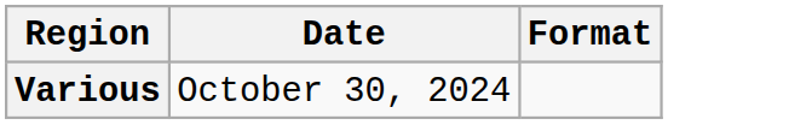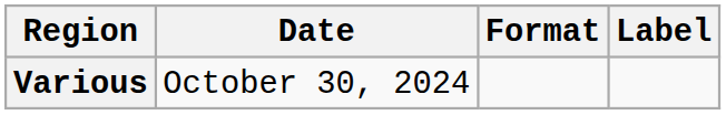+ column: Label
